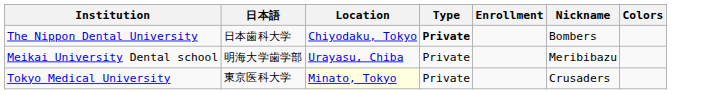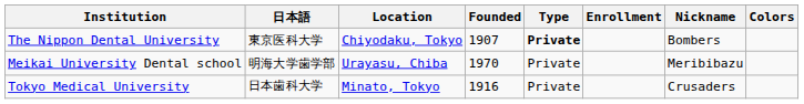+ column: Founded | 1907 | 1970 | 1916
The Nippon Dental University | 日本語: 日本歯科大学 -> 東京医科大学
Tokyo Medical University | 日本語: 東京医科大学 -> 日本歯科大学
Tokyo Medical University | Location: lightyellow background -> no background
